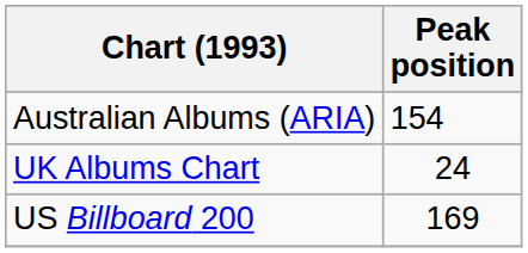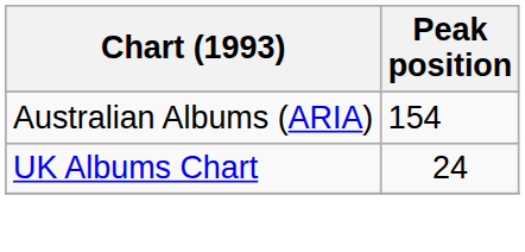- row: US Billboard 200 | 169
